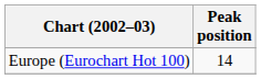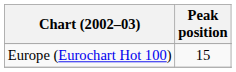Europe (Eurochart Hot 100) | Peak position: 14 -> 15
